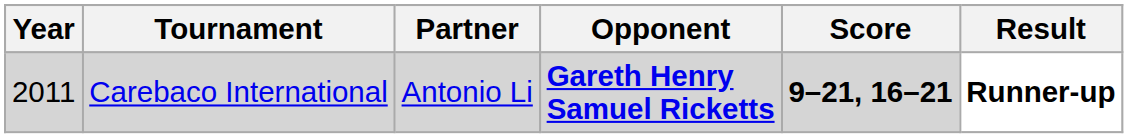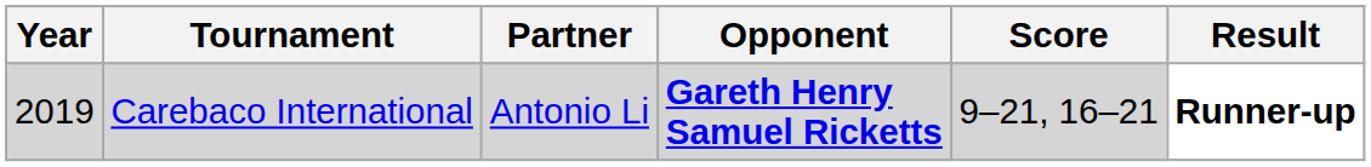Carebaco International | Year: 2011 -> 2019
Carebaco International | Score: bold -> normal
